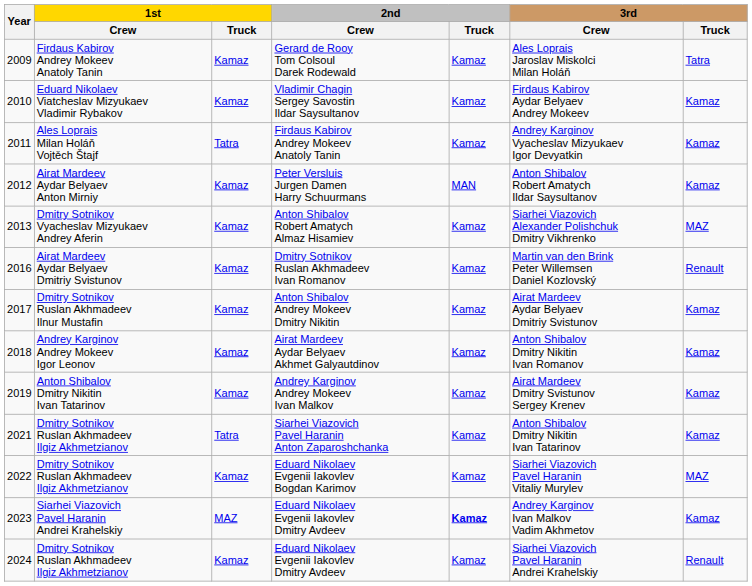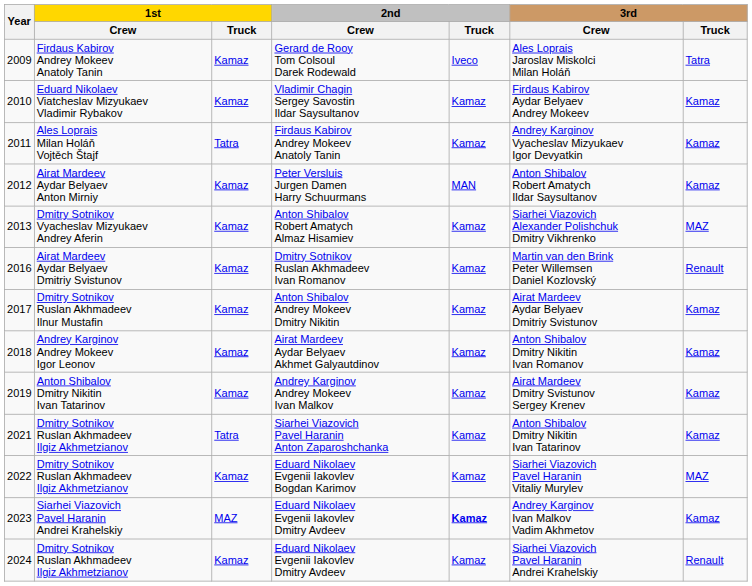Gerard de Rooy Tom Colsoul Darek Rodewald | 2nd / Truck: Kamaz -> Iveco
